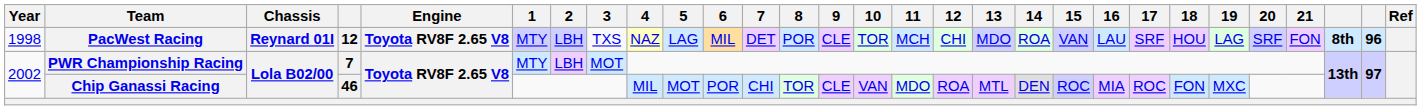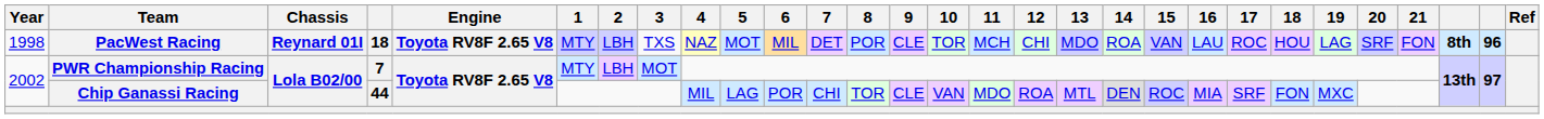PacWest Racing | column 4: 12 -> 18
PacWest Racing | 5: LAG -> MOT
PacWest Racing | 17: SRF -> ROC
Chip Ganassi Racing | column 4: 46 -> 44
Chip Ganassi Racing | 5: MOT -> LAG
Chip Ganassi Racing | 17: ROC -> SRF
